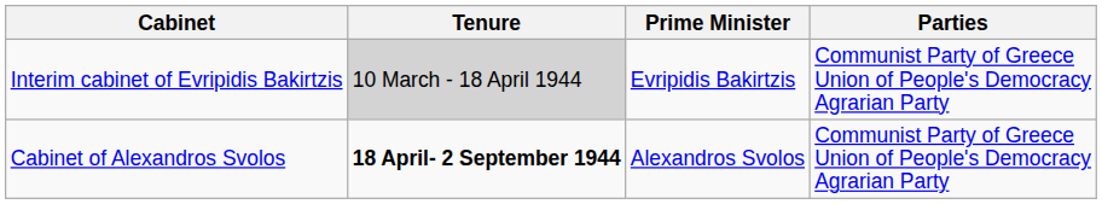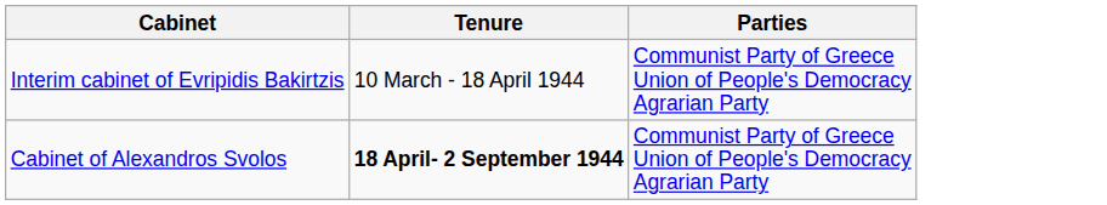- column: Prime Minister | Evripidis Bakirtzis | Alexandros Svolos
Interim cabinet of Evripidis Bakirtzis | Tenure: lightgrey background -> no background
